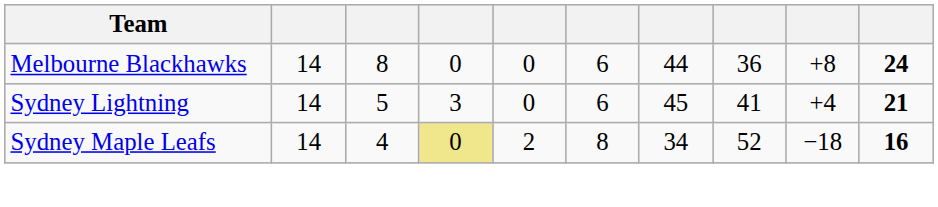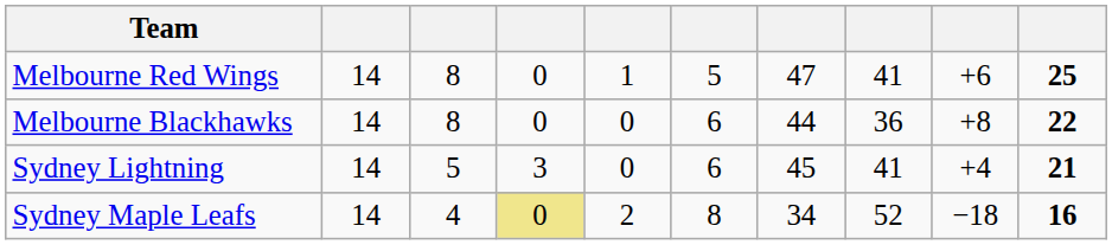+ row: Melbourne Red Wings | 14 | 8 | 0 | 1 | 5 | 47 | 41 | +6 | 25
Melbourne Blackhawks | column 10: 24 -> 22
